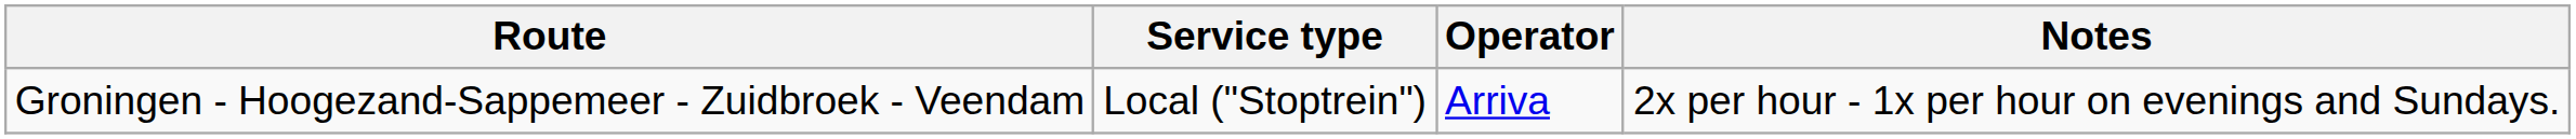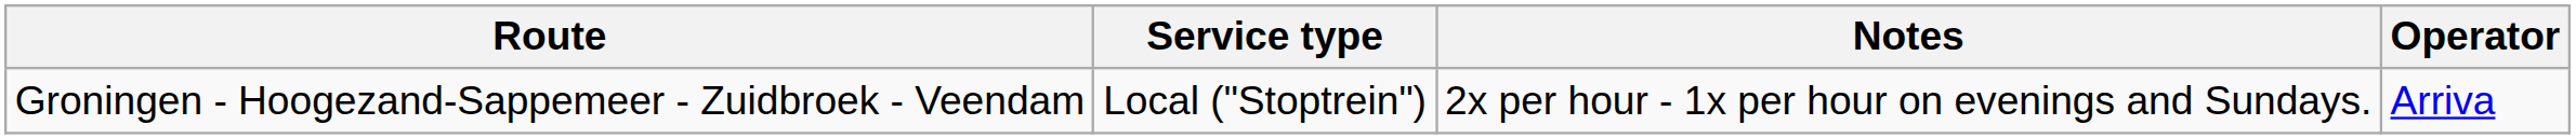columns swapped: Operator <-> Notes
